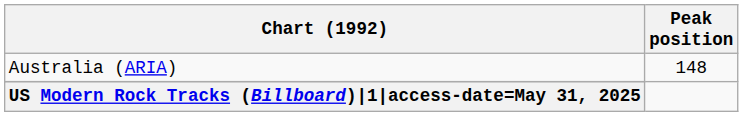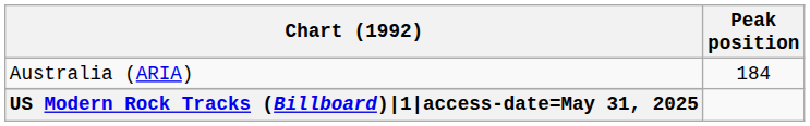Australia (ARIA) | Peak position: 148 -> 184
